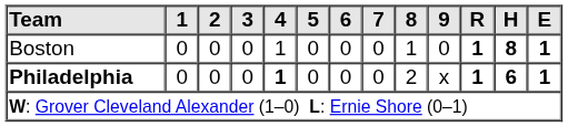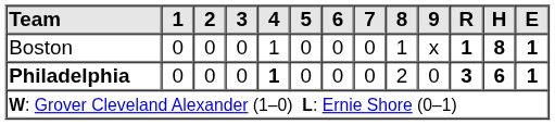Boston | 9: 0 -> x
Philadelphia | 9: x -> 0
Philadelphia | R: 1 -> 3
